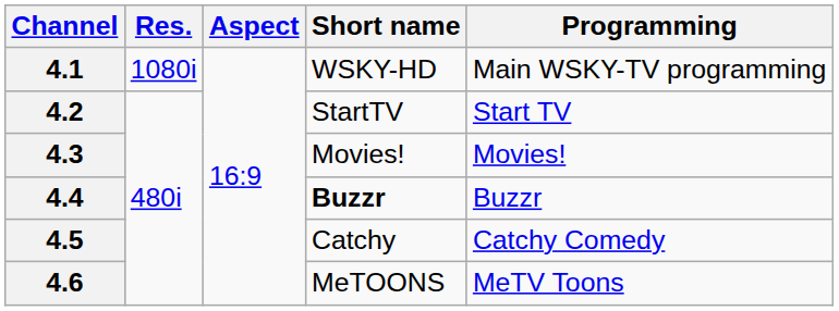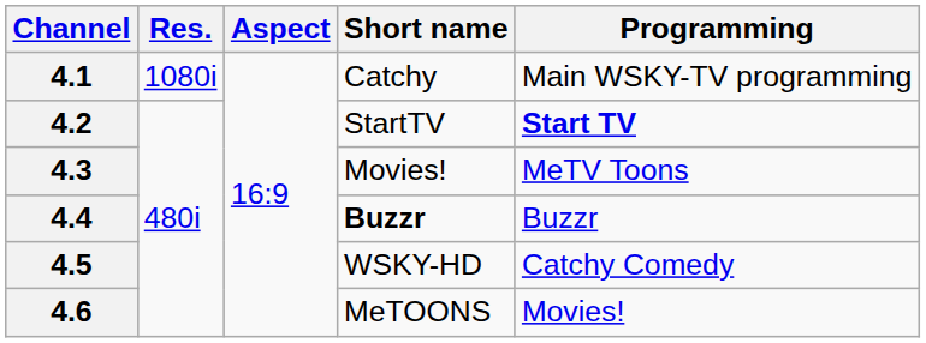4.1 | Short name: WSKY-HD -> Catchy
4.2 | Programming: normal -> bold
4.3 | Programming: Movies! -> MeTV Toons
4.5 | Short name: Catchy -> WSKY-HD
4.6 | Programming: MeTV Toons -> Movies!
